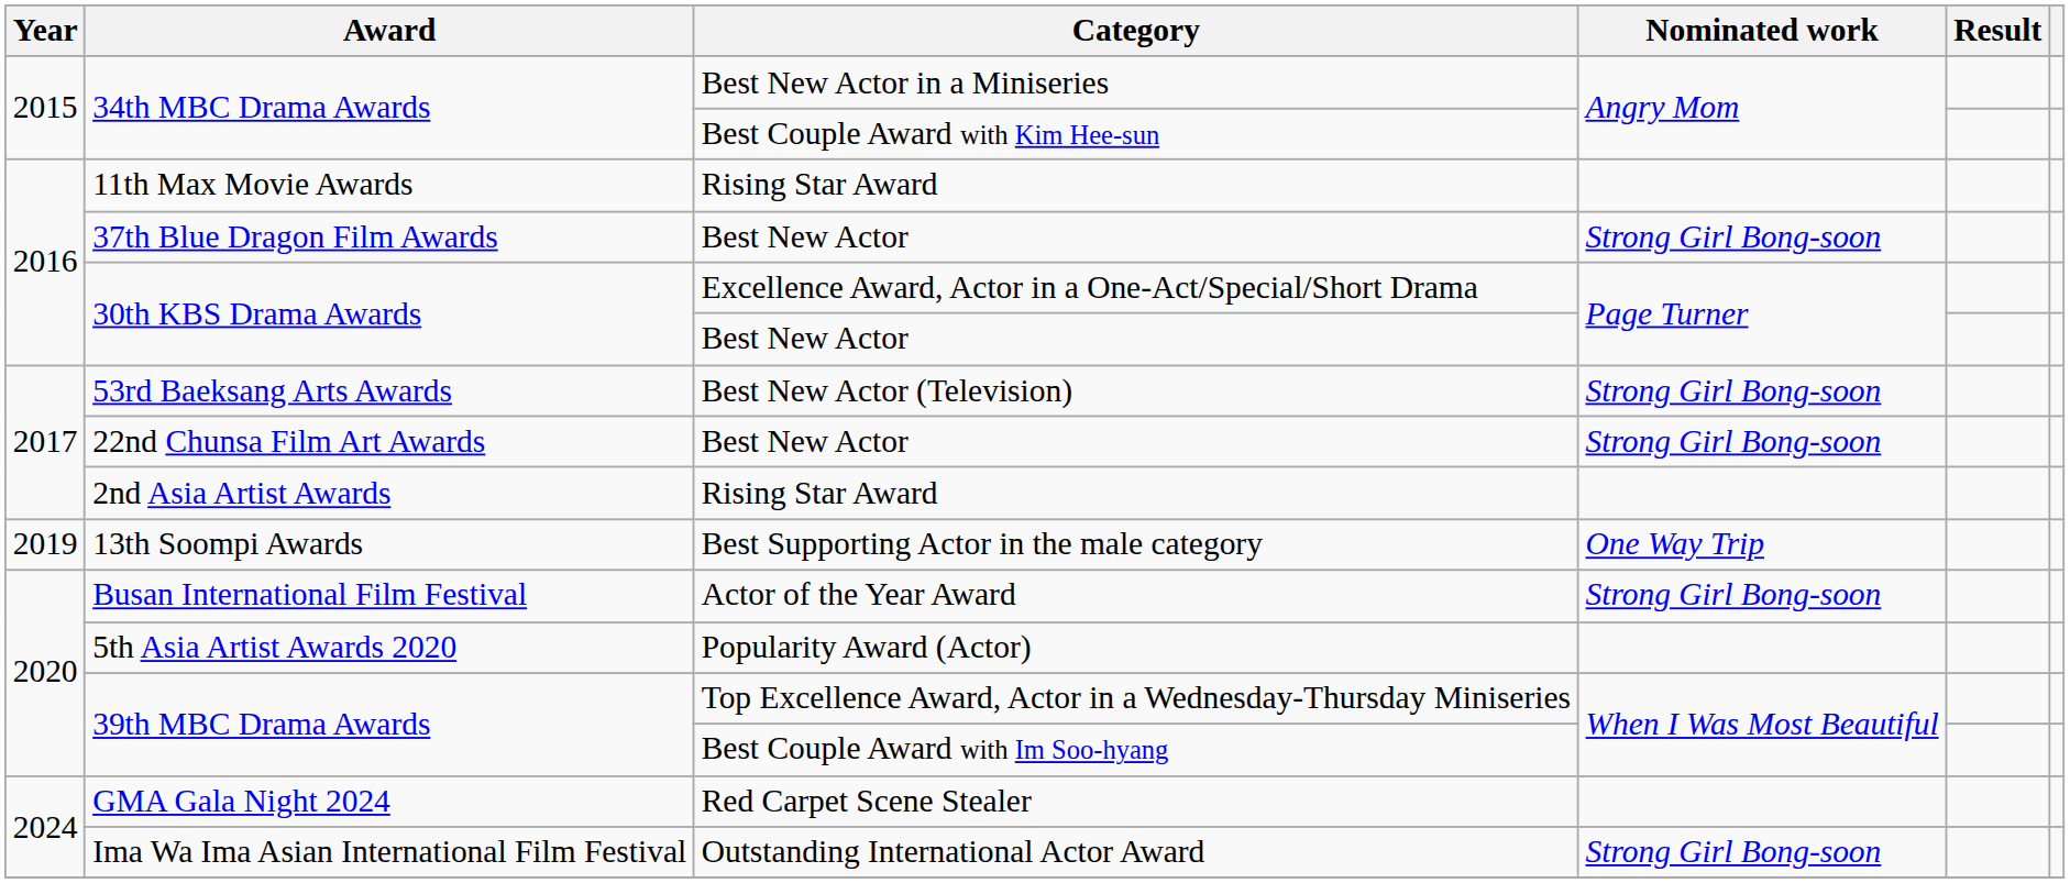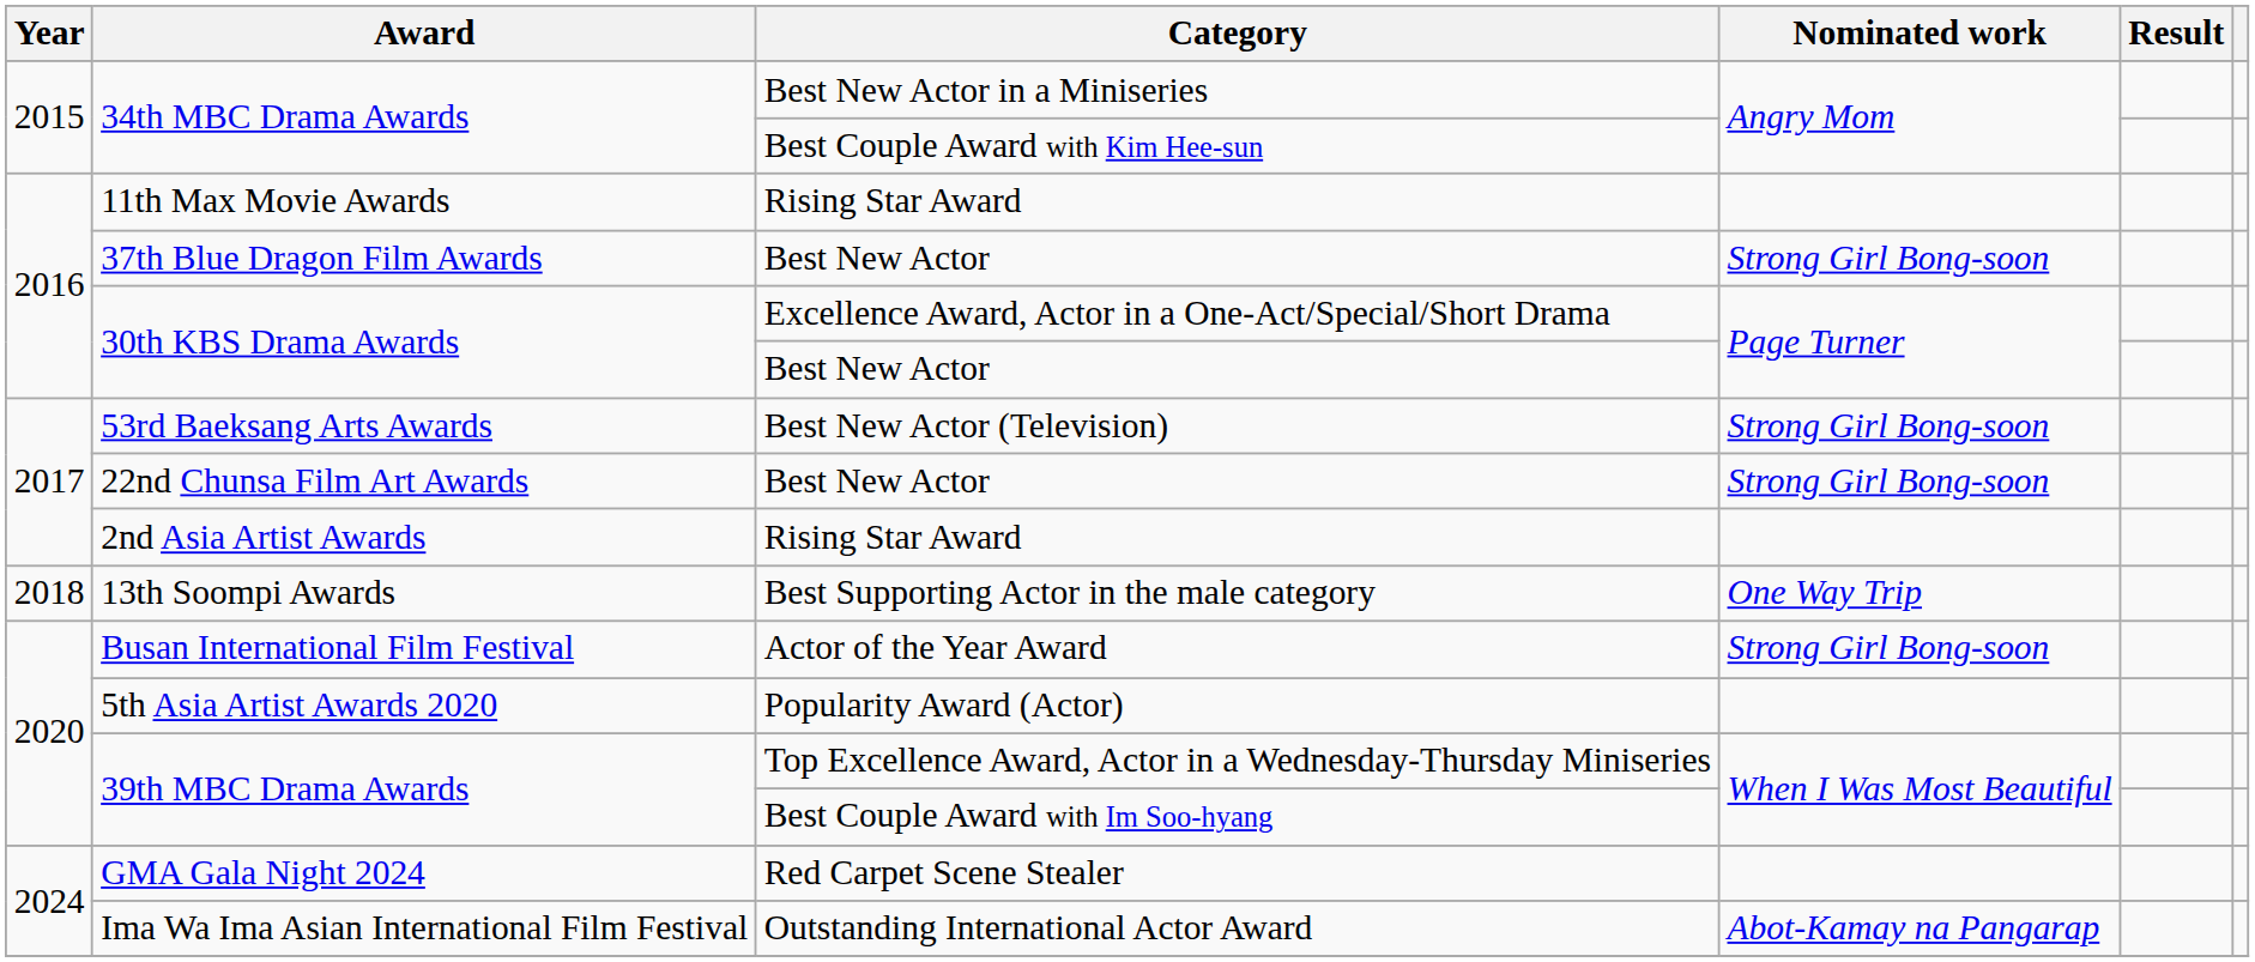13th Soompi Awards | Year: 2019 -> 2018
Ima Wa Ima Asian International Film Festival | Nominated work: Strong Girl Bong-soon -> Abot-Kamay na Pangarap
